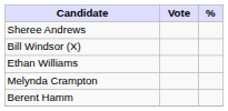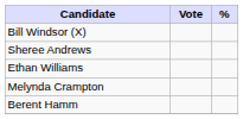rows swapped: Sheree Andrews <-> Bill Windsor (X)
